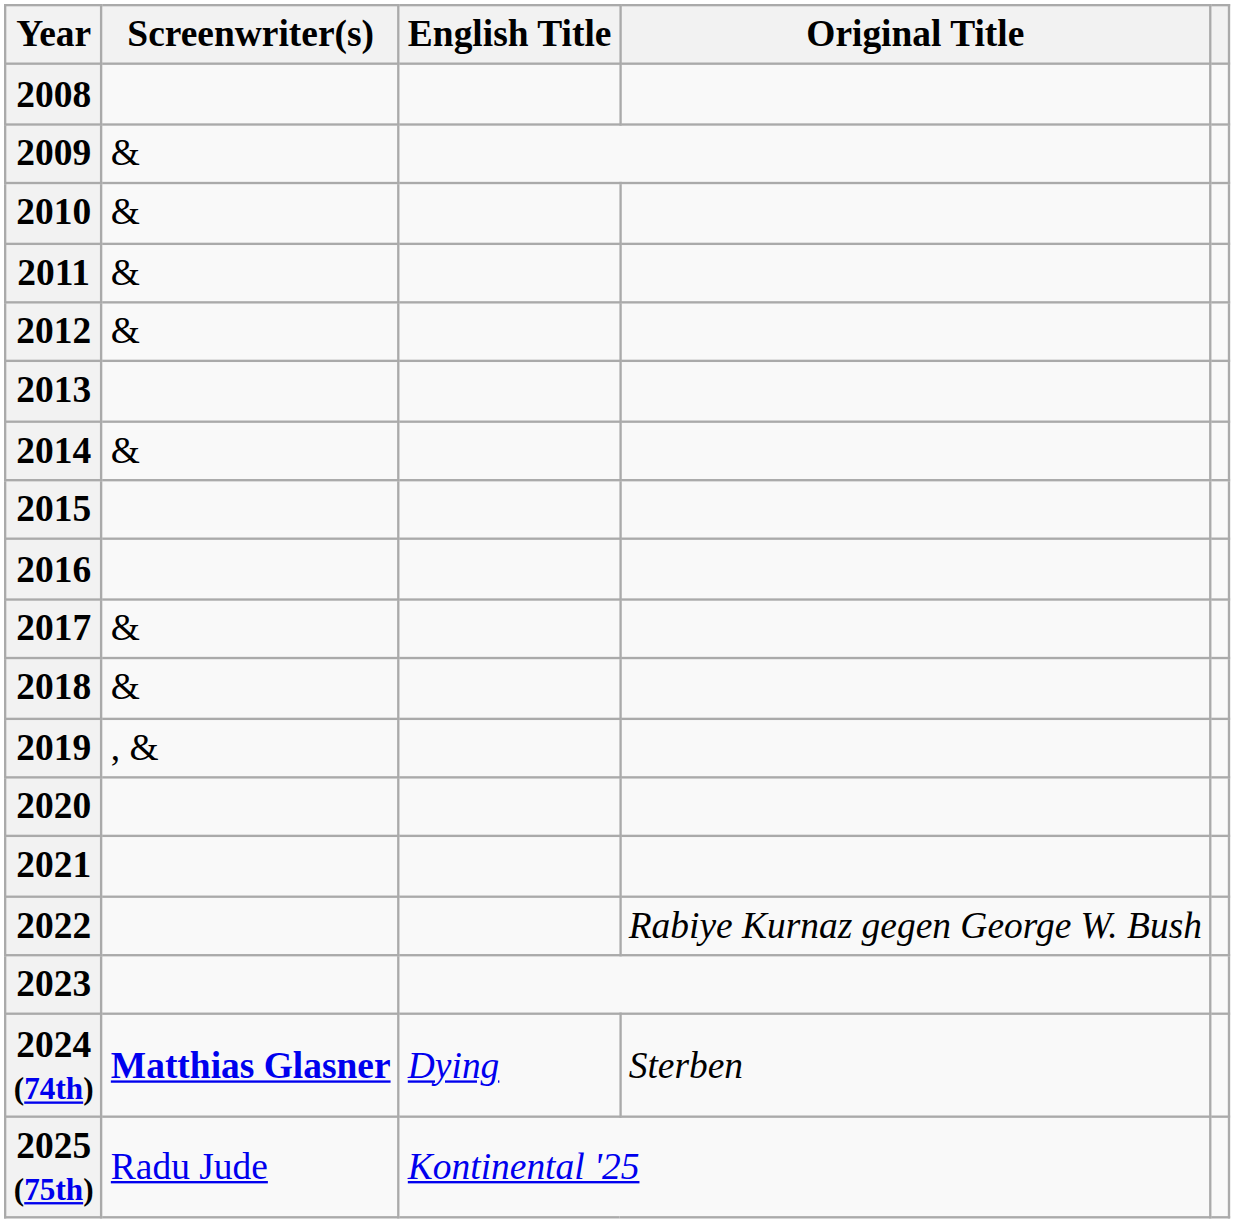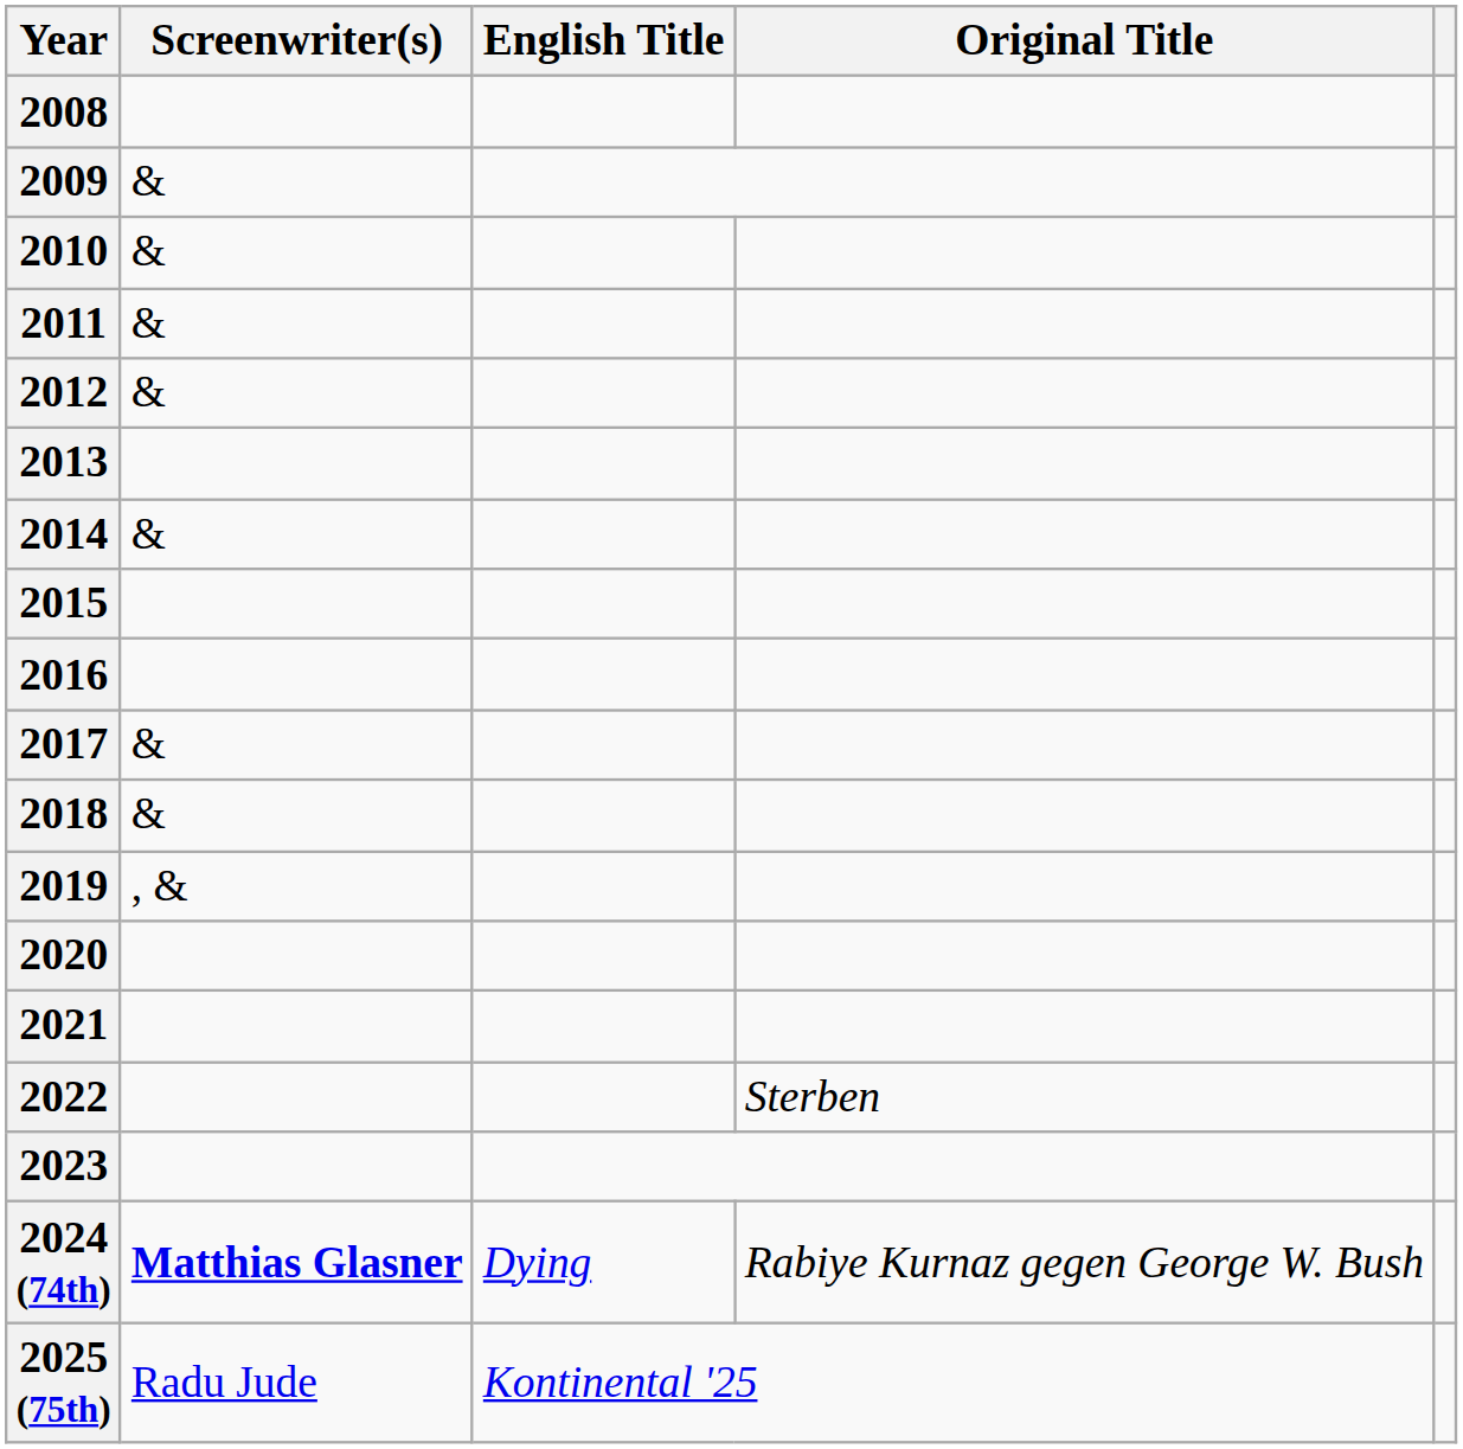2022 | Original Title: Rabiye Kurnaz gegen George W. Bush -> Sterben
2024 (74th) | Original Title: Sterben -> Rabiye Kurnaz gegen George W. Bush
